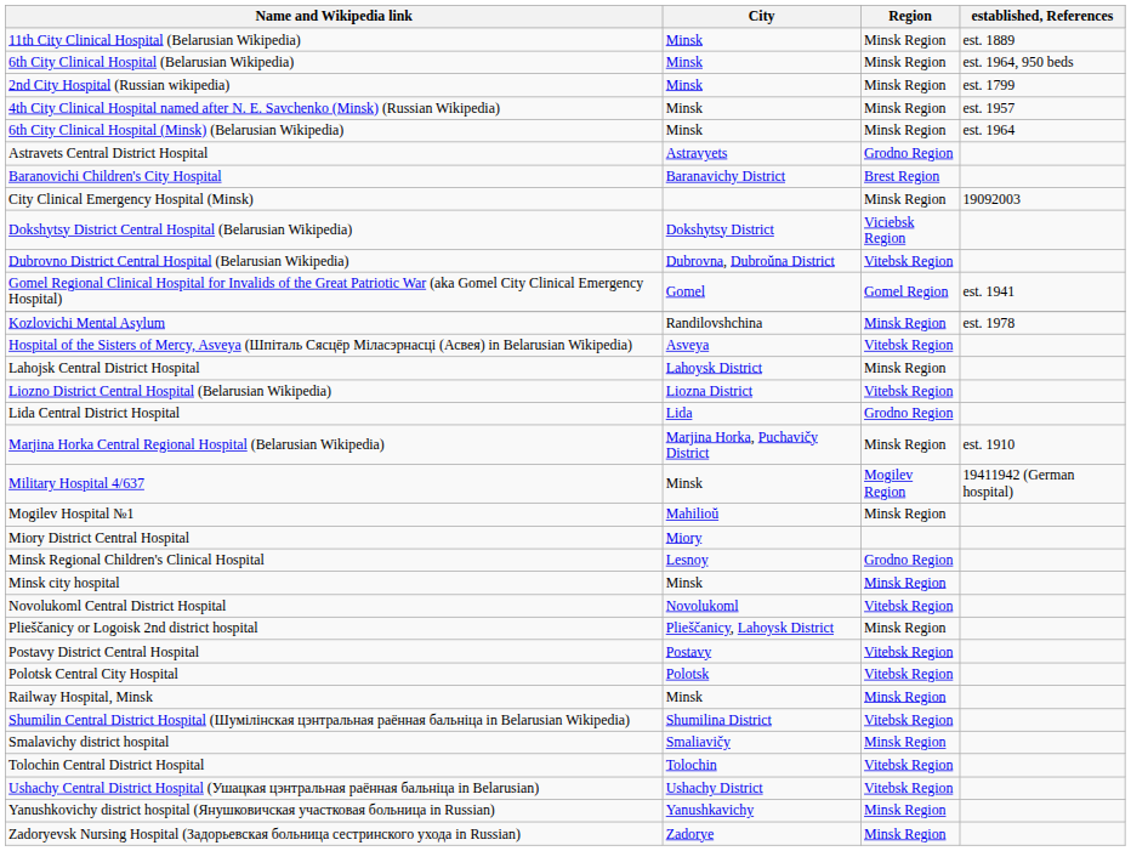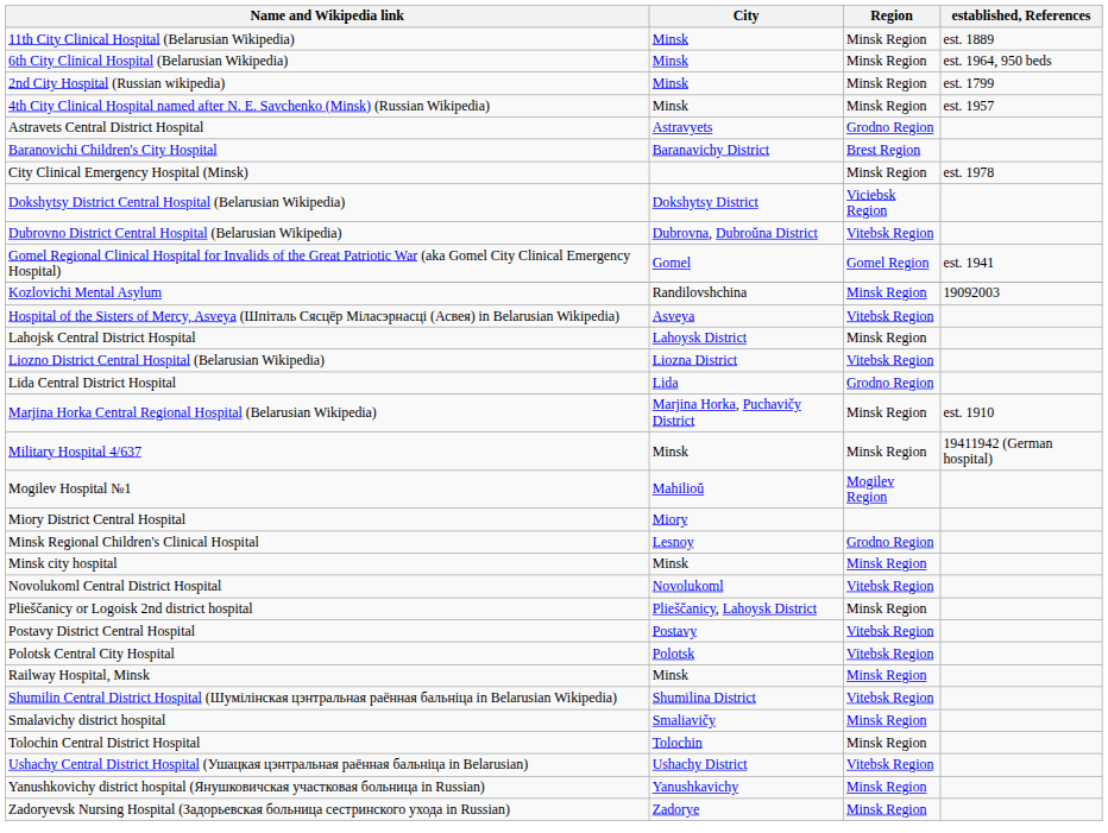- row: 6th City Clinical Hospital (Minsk) (Belarusian Wikipedia) | Minsk | Minsk Region | est. 1964
City Clinical Emergency Hospital (Minsk) | established, References: 19092003 -> est. 1978
Kozlovichi Mental Asylum | established, References: est. 1978 -> 19092003
Military Hospital 4/637 | Region: Mogilev Region -> Minsk Region
Mogilev Hospital №1 | Region: Minsk Region -> Mogilev Region
Tolochin Central District Hospital | Region: Vitebsk Region -> Minsk Region
